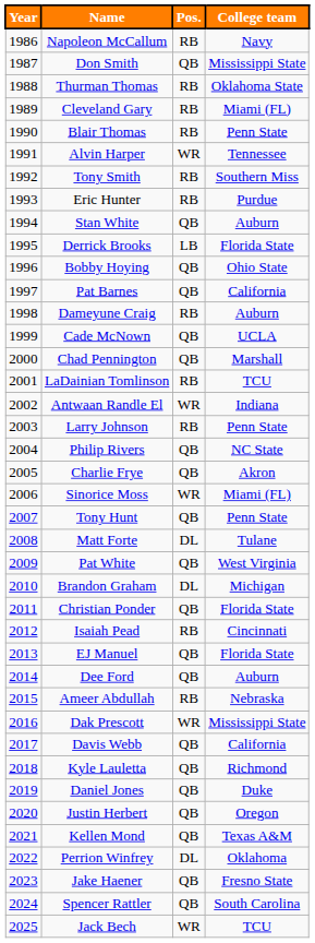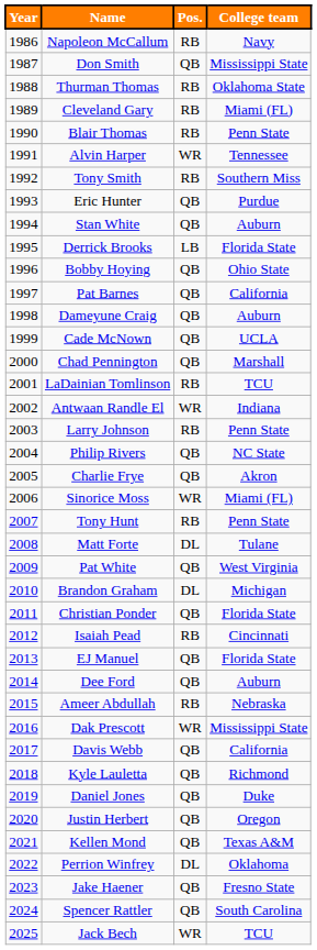Eric Hunter | Pos.: RB -> QB
Dameyune Craig | Pos.: RB -> QB
Tony Hunt | Pos.: QB -> RB
